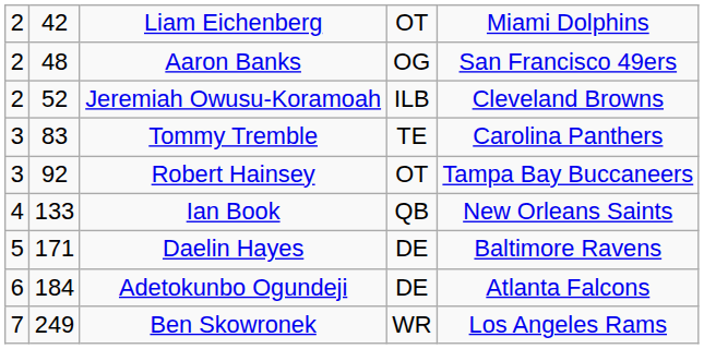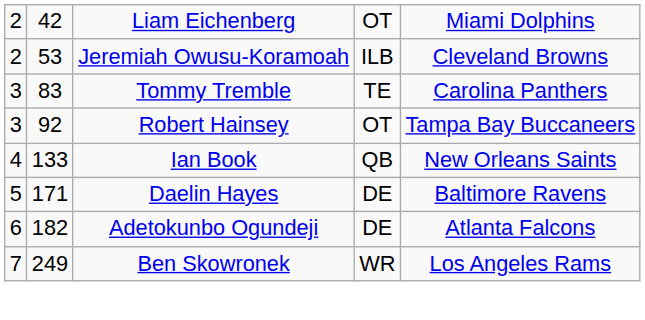- row: 2 | 48 | Aaron Banks | OG | San Francisco 49ers
Jeremiah Owusu-Koramoah | column 2: 52 -> 53
Adetokunbo Ogundeji | column 2: 184 -> 182
